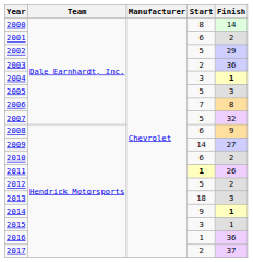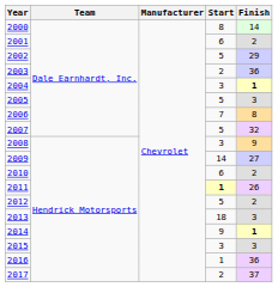2008 | Start: 6 -> 3
2015 | Finish: 1 -> 3
